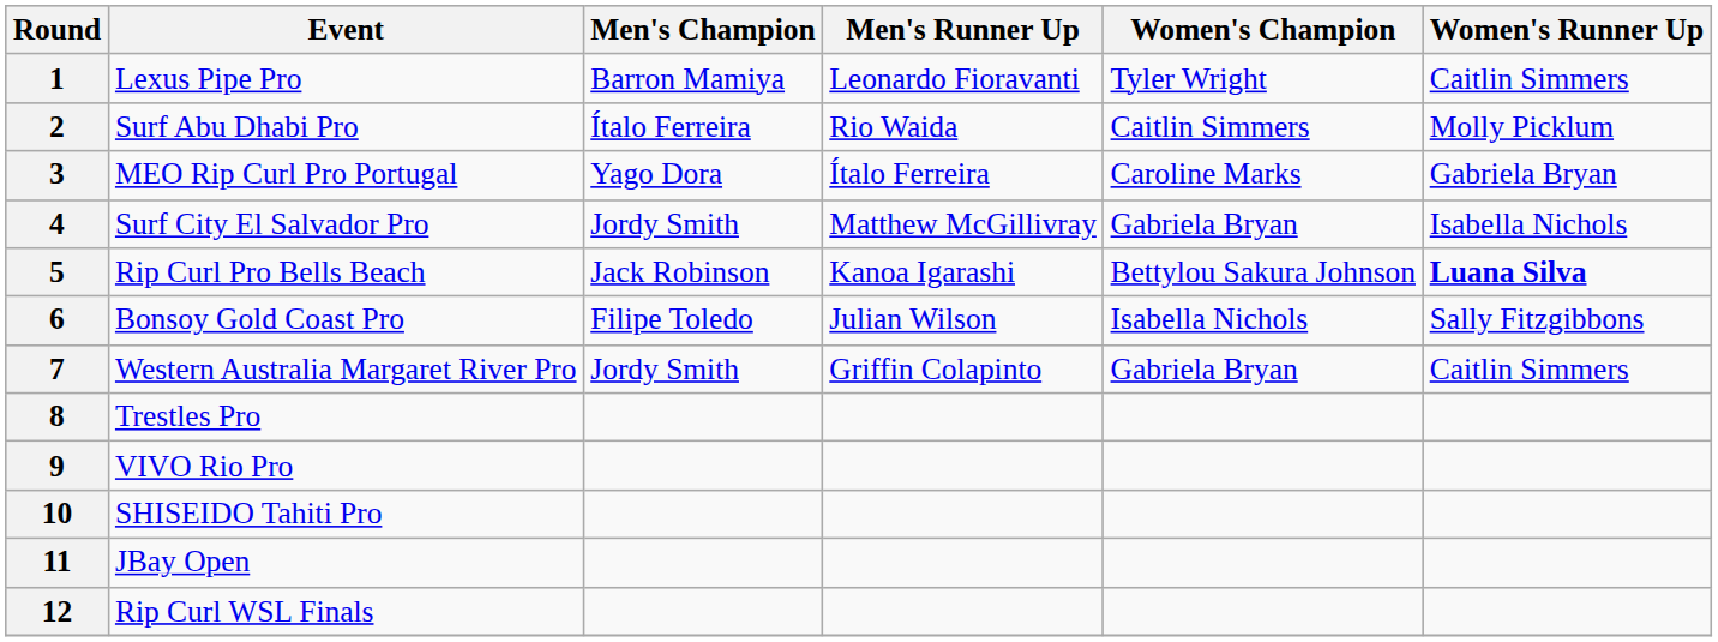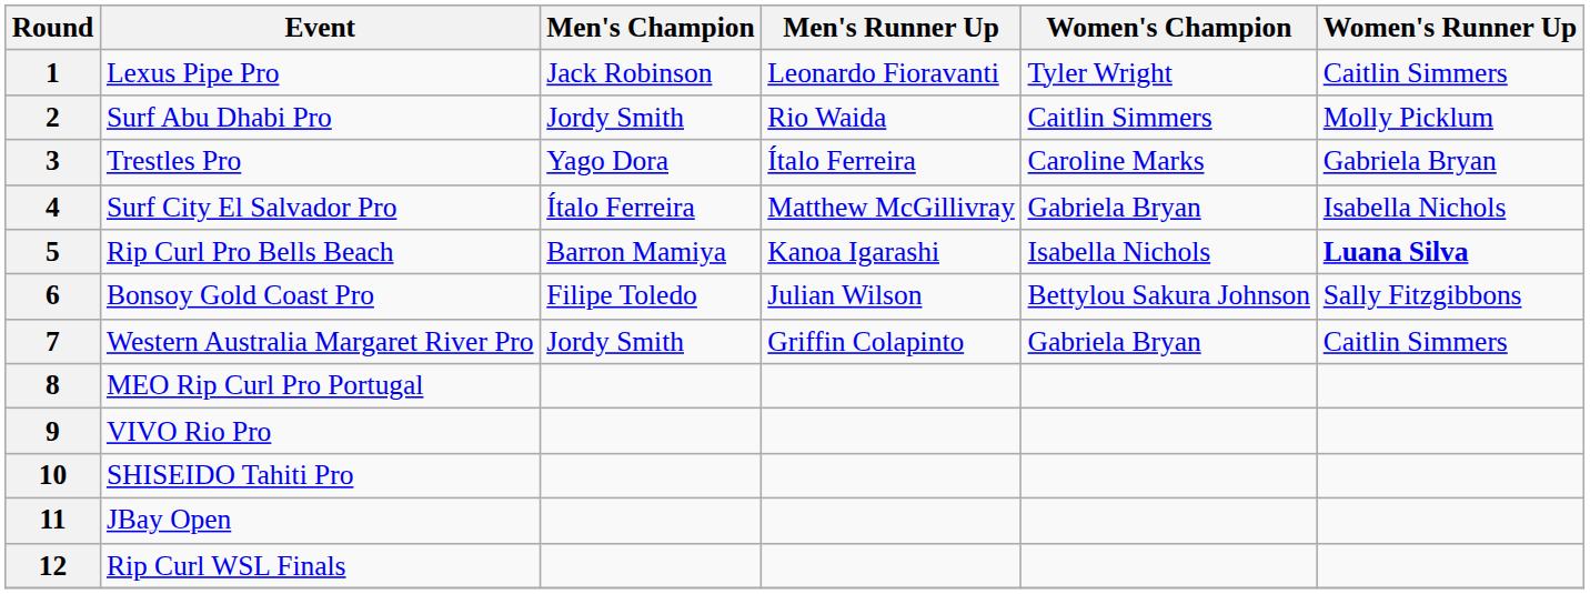1 | Men's Champion: Barron Mamiya -> Jack Robinson
2 | Men's Champion: Ítalo Ferreira -> Jordy Smith
3 | Event: MEO Rip Curl Pro Portugal -> Trestles Pro
4 | Men's Champion: Jordy Smith -> Ítalo Ferreira
5 | Men's Champion: Jack Robinson -> Barron Mamiya
5 | Women's Champion: Bettylou Sakura Johnson -> Isabella Nichols
6 | Women's Champion: Isabella Nichols -> Bettylou Sakura Johnson
8 | Event: Trestles Pro -> MEO Rip Curl Pro Portugal
